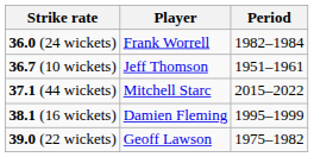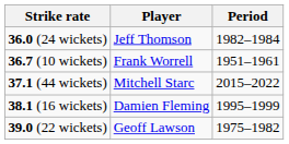36.0 (24 wickets) | Player: Frank Worrell -> Jeff Thomson
36.7 (10 wickets) | Player: Jeff Thomson -> Frank Worrell
